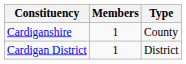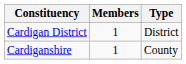rows swapped: Cardigan District <-> Cardiganshire
